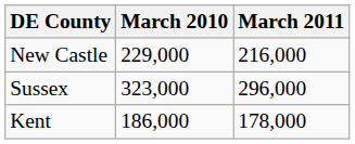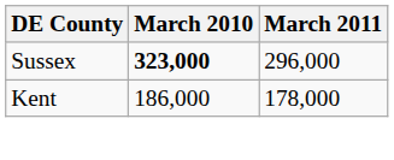- row: New Castle | 229,000 | 216,000
Sussex | March 2010: normal -> bold
